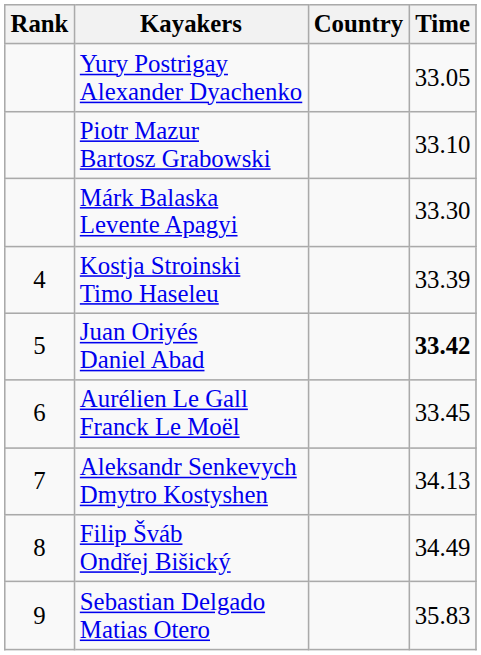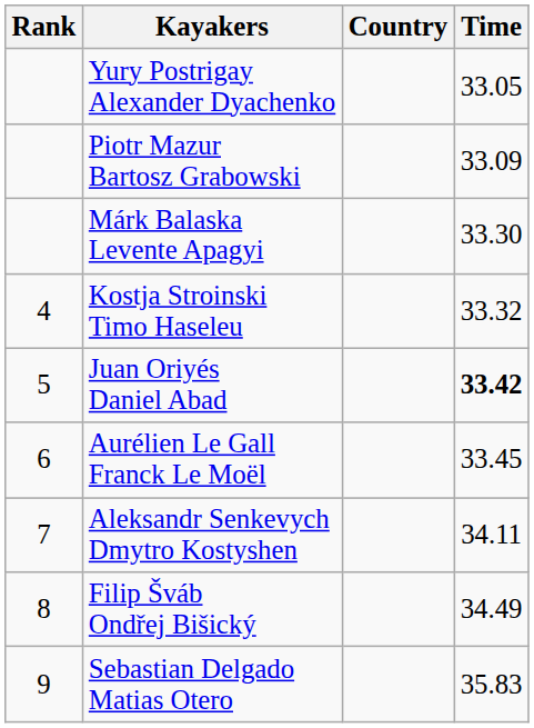Piotr Mazur Bartosz Grabowski | Time: 33.10 -> 33.09
Kostja Stroinski Timo Haseleu | Time: 33.39 -> 33.32
Aleksandr Senkevych Dmytro Kostyshen | Time: 34.13 -> 34.11
